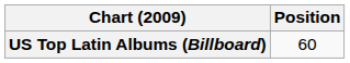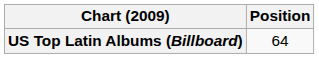US Top Latin Albums (Billboard) | Position: 60 -> 64
